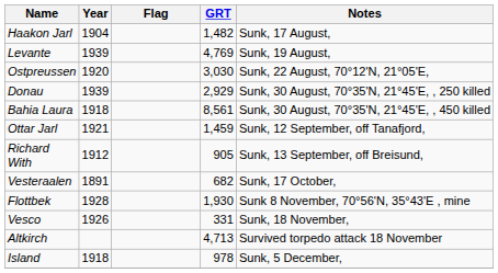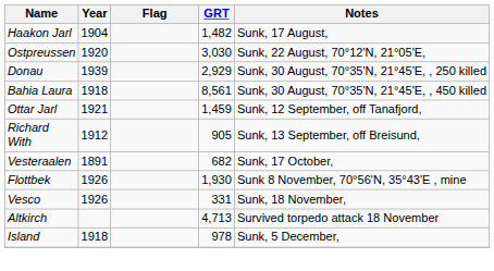- row: Levante | 1939 | 4,769 | Sunk, 19 August,
Flottbek | Year: 1928 -> 1926
